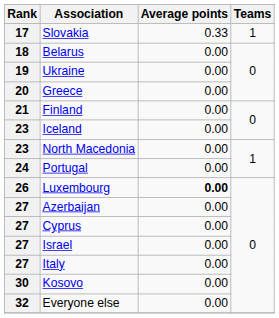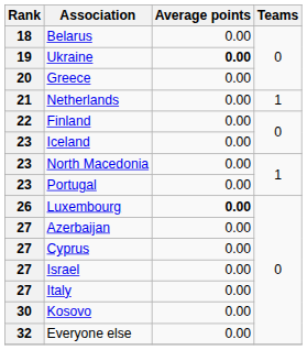- row: 17 | Slovakia | 0.33 | 1
Ukraine | Average points: normal -> bold
+ row: 21 | Netherlands | 0.00 | 1
Finland | Rank: 21 -> 22
Portugal | Rank: 24 -> 23
